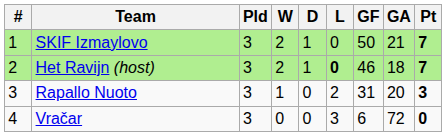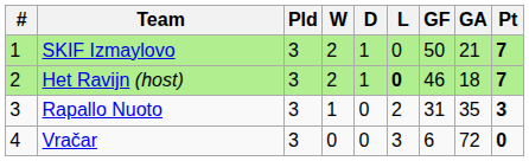Rapallo Nuoto | GA: 20 -> 35
